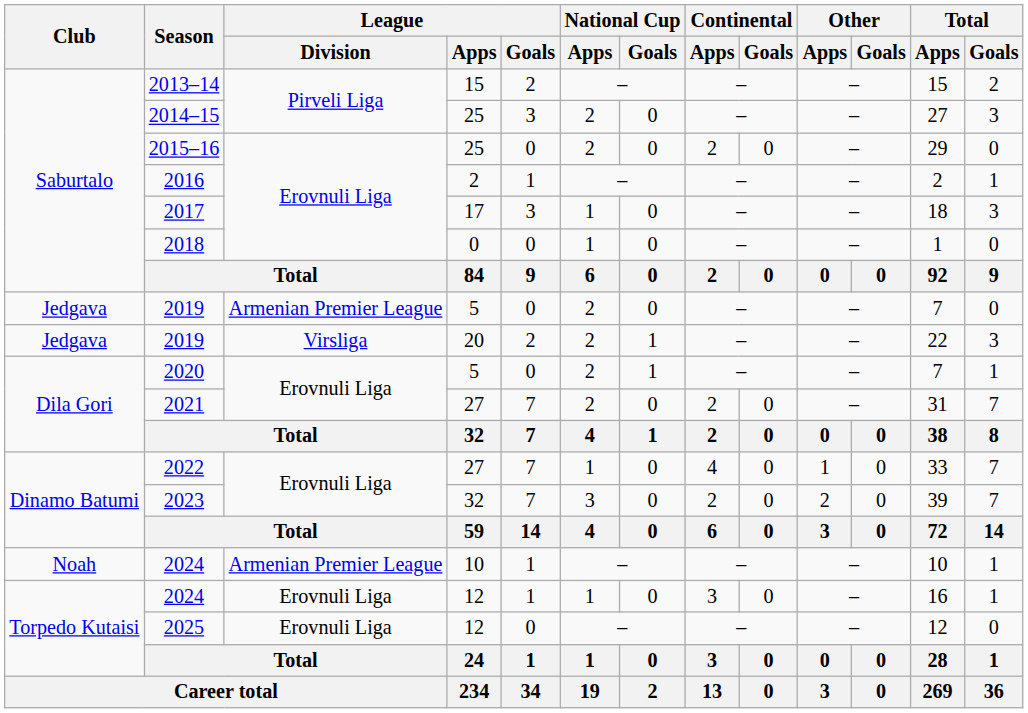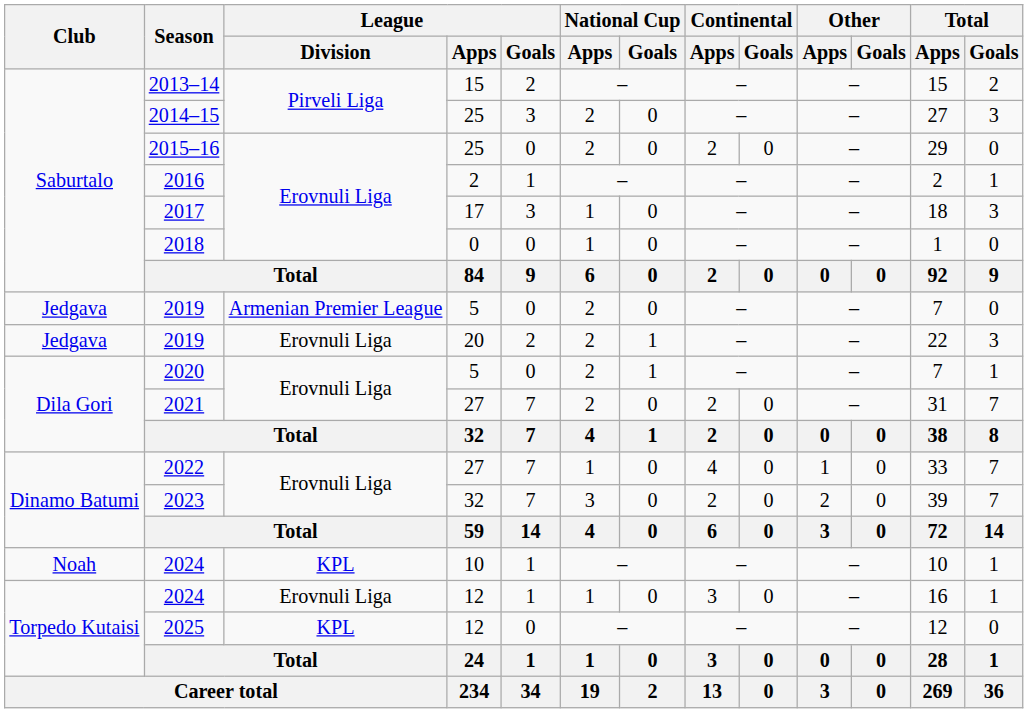2019 / 20 | League / Division: Virsliga -> Erovnuli Liga
2024 / 10 | League / Division: Armenian Premier League -> KPL
2025 | League / Division: Erovnuli Liga -> KPL
